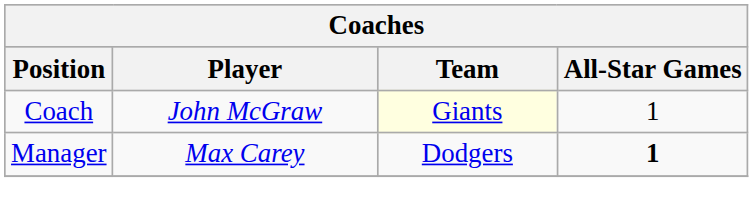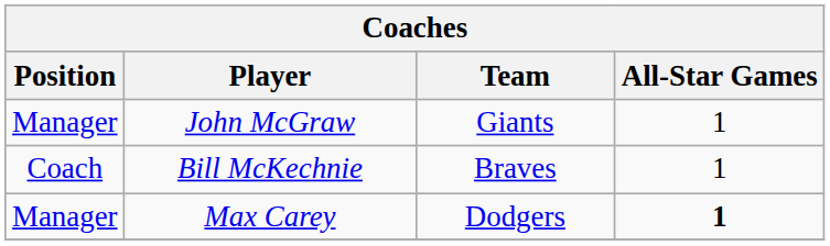John McGraw | Position: Coach -> Manager
John McGraw | Team: lightyellow background -> no background
+ row: Coach | Bill McKechnie | Braves | 1
